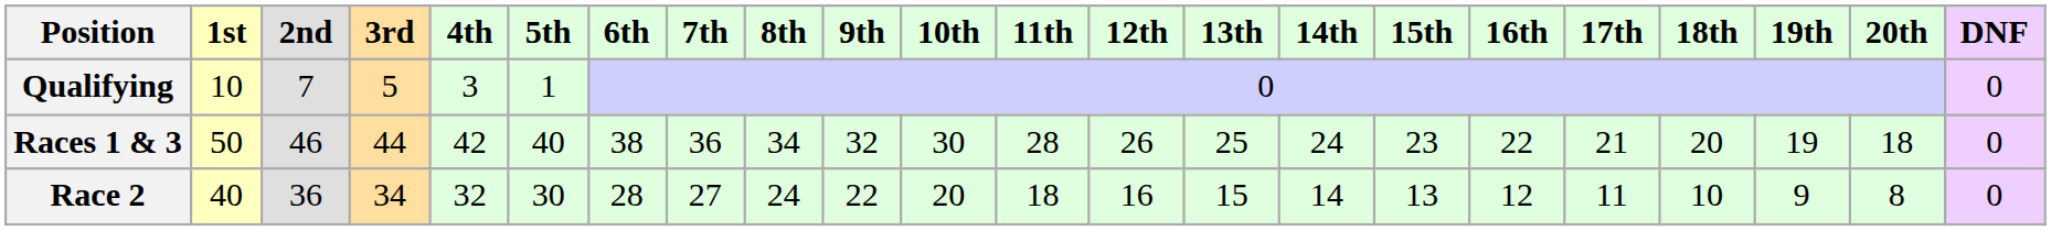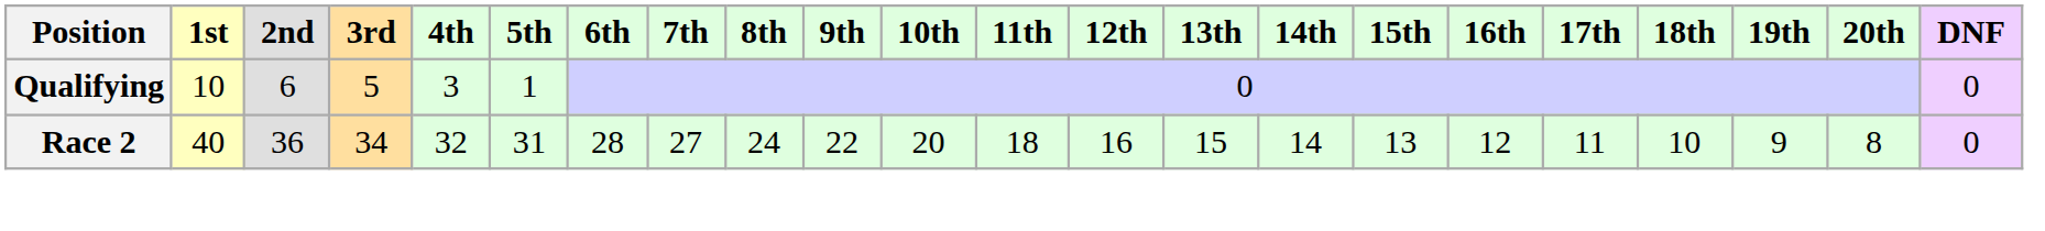Qualifying | 2nd: 7 -> 6
- row: Races 1 & 3 | 50 | 46 | 44 | 42 | 40 | 38 | 36 | 34 | 32 | 30 | 28 | 26 | 25 | 24 | 23 | 22 | 21 | 20 | 19 | 18 | 0
Race 2 | 5th: 30 -> 31
